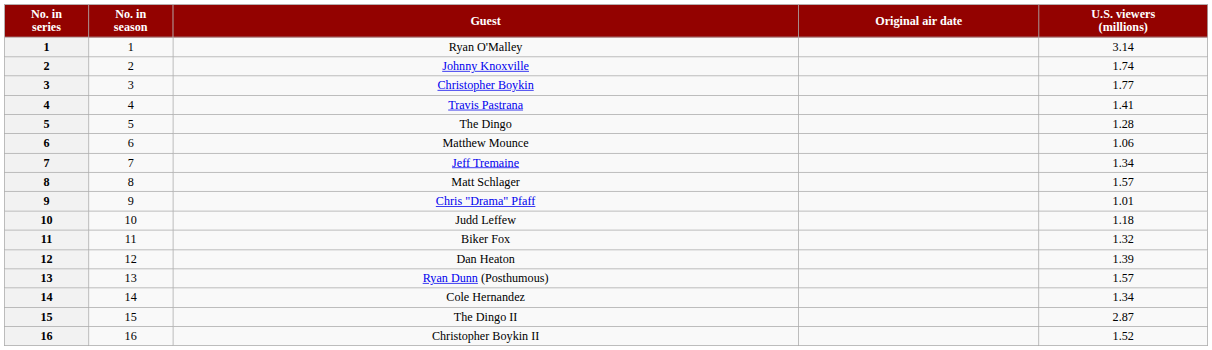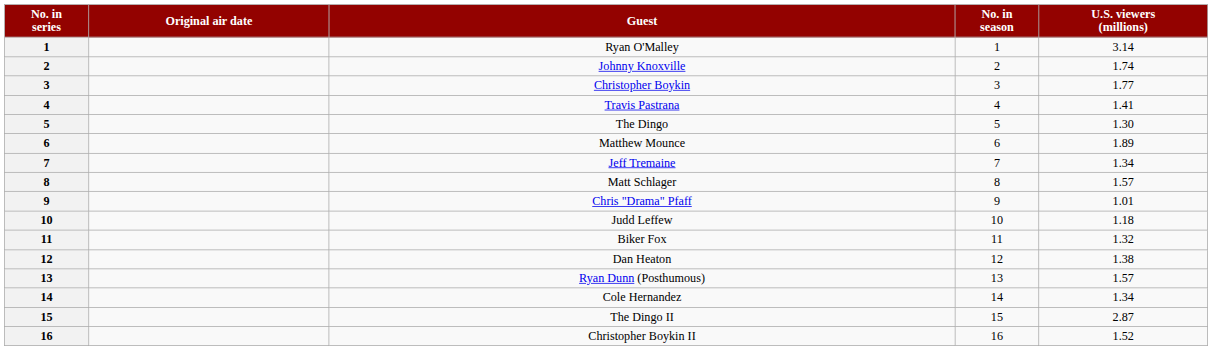columns swapped: No. in season <-> Original air date
The Dingo | U.S. viewers (millions): 1.28 -> 1.30
Matthew Mounce | U.S. viewers (millions): 1.06 -> 1.89
Dan Heaton | U.S. viewers (millions): 1.39 -> 1.38
